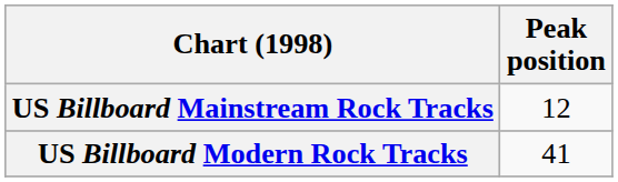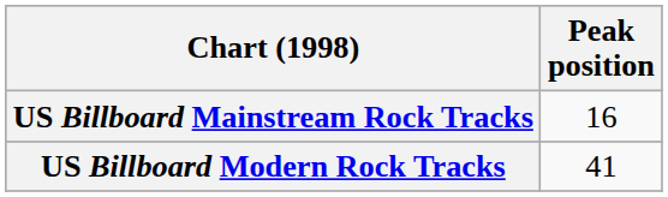US Billboard Mainstream Rock Tracks | Peak position: 12 -> 16
